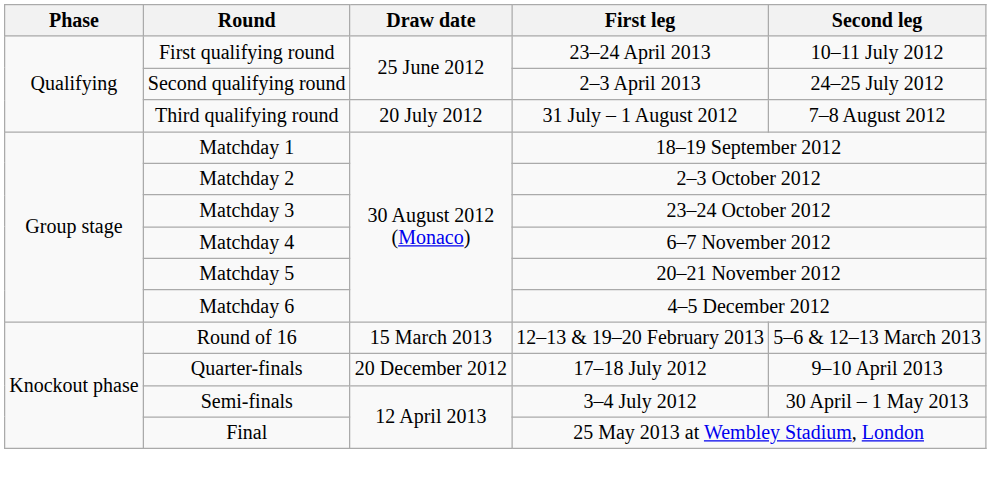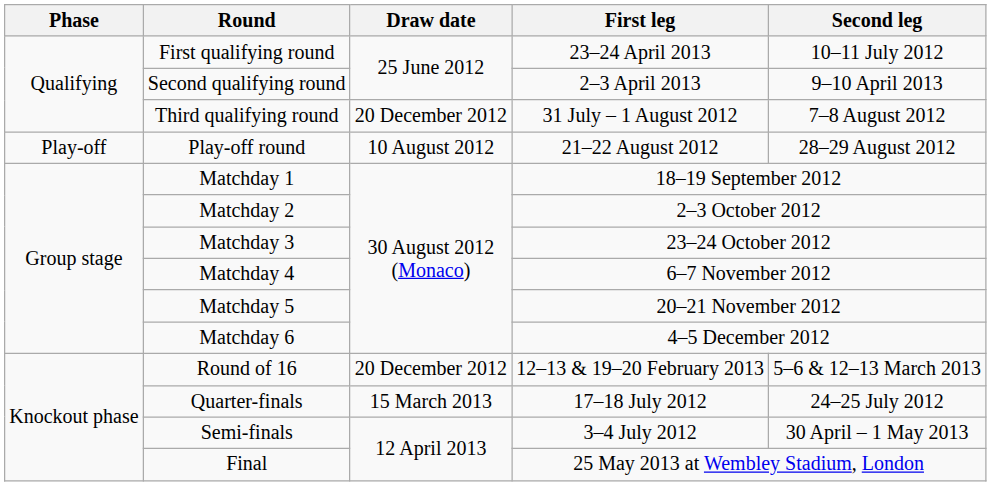Second qualifying round | Second leg: 24–25 July 2012 -> 9–10 April 2013
Third qualifying round | Draw date: 20 July 2012 -> 20 December 2012
+ row: Play-off | Play-off round | 10 August 2012 | 21–22 August 2012 | 28–29 August 2012
Round of 16 | Draw date: 15 March 2013 -> 20 December 2012
Quarter-finals | Draw date: 20 December 2012 -> 15 March 2013
Quarter-finals | Second leg: 9–10 April 2013 -> 24–25 July 2012
